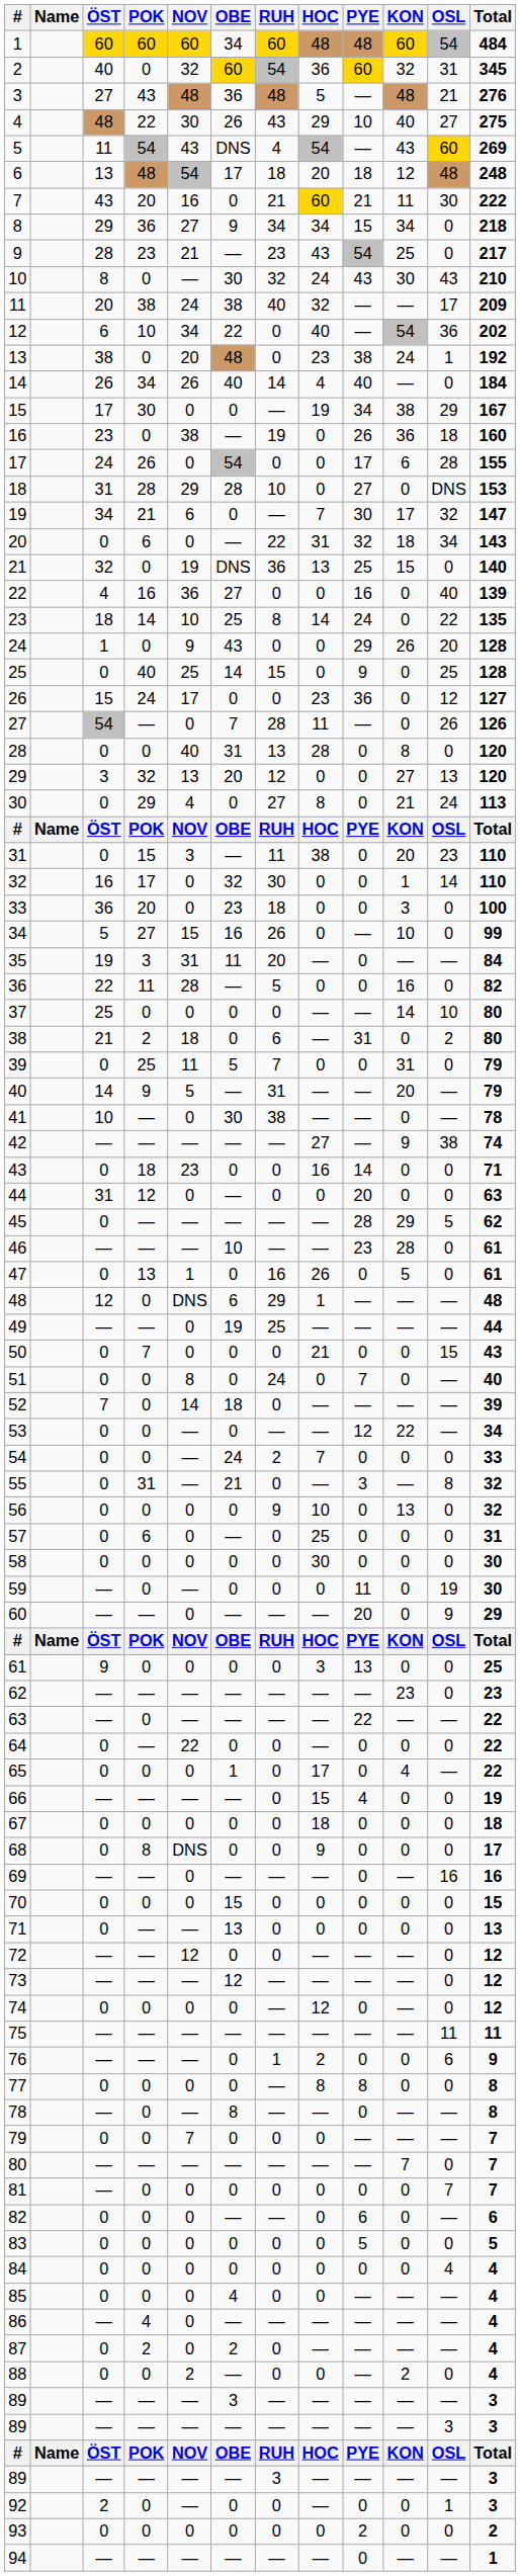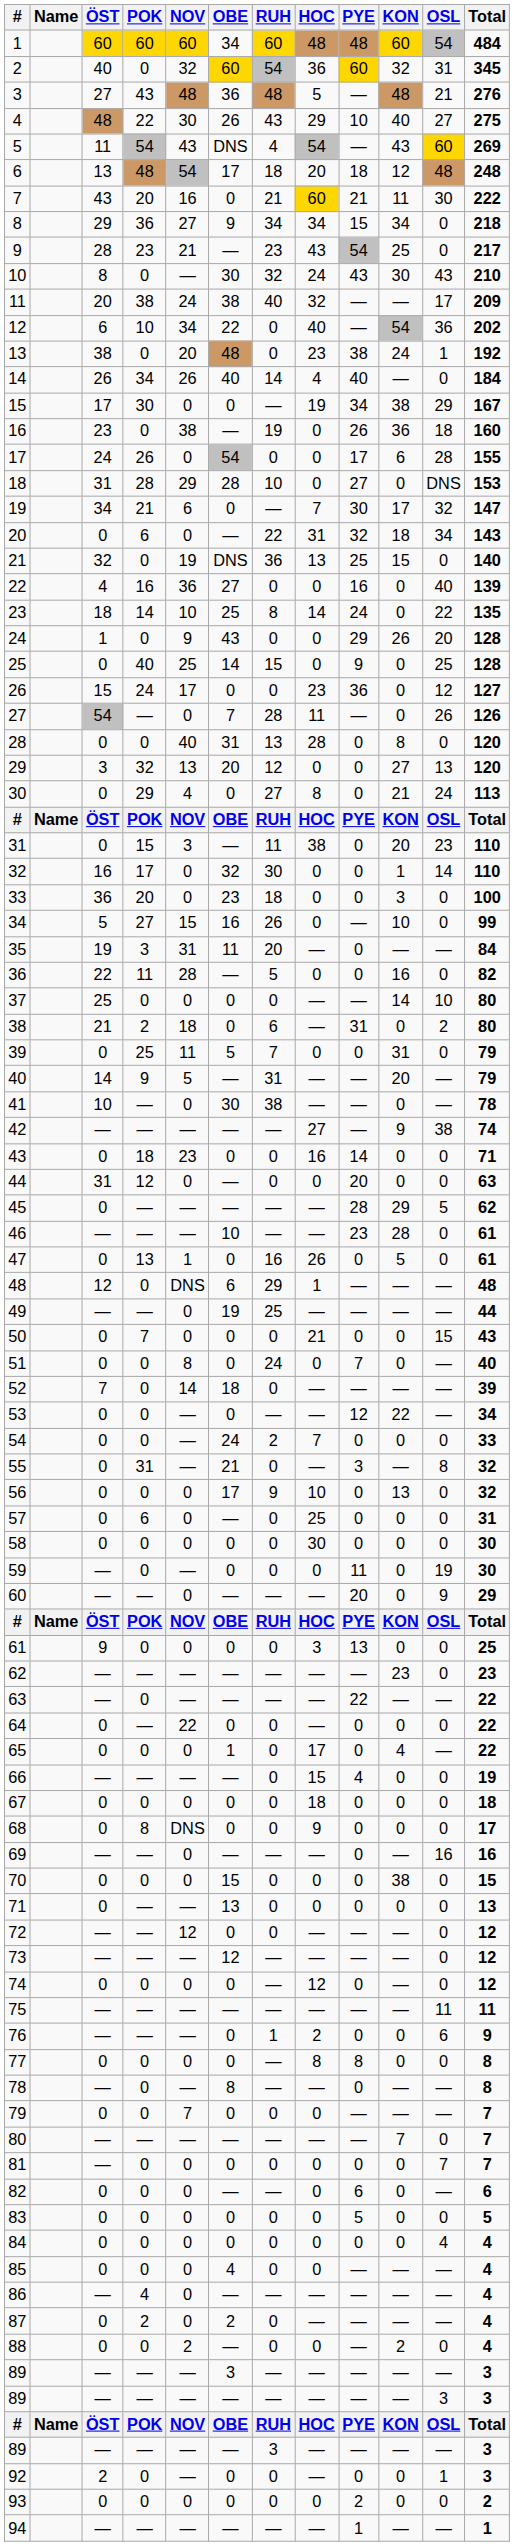56 | OBE: 0 -> 17
70 | KON: 0 -> 38
94 | PYE: 0 -> 1
